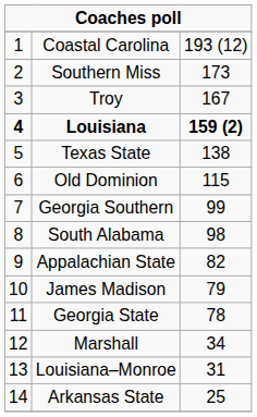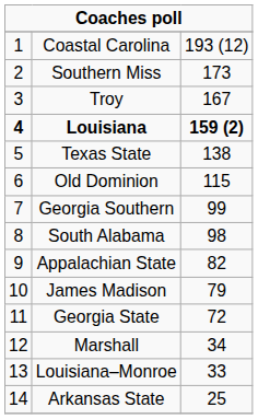Georgia State | column 3: 78 -> 72
Louisiana–Monroe | column 3: 31 -> 33
